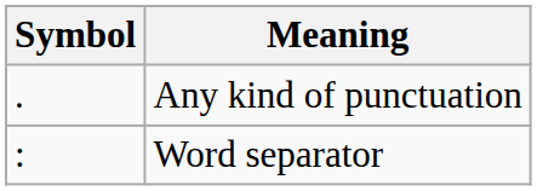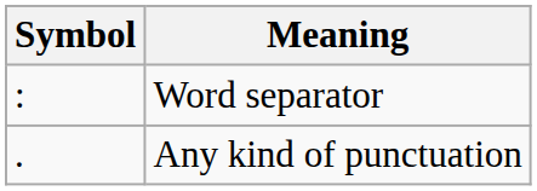rows swapped: Word separator <-> Any kind of punctuation
